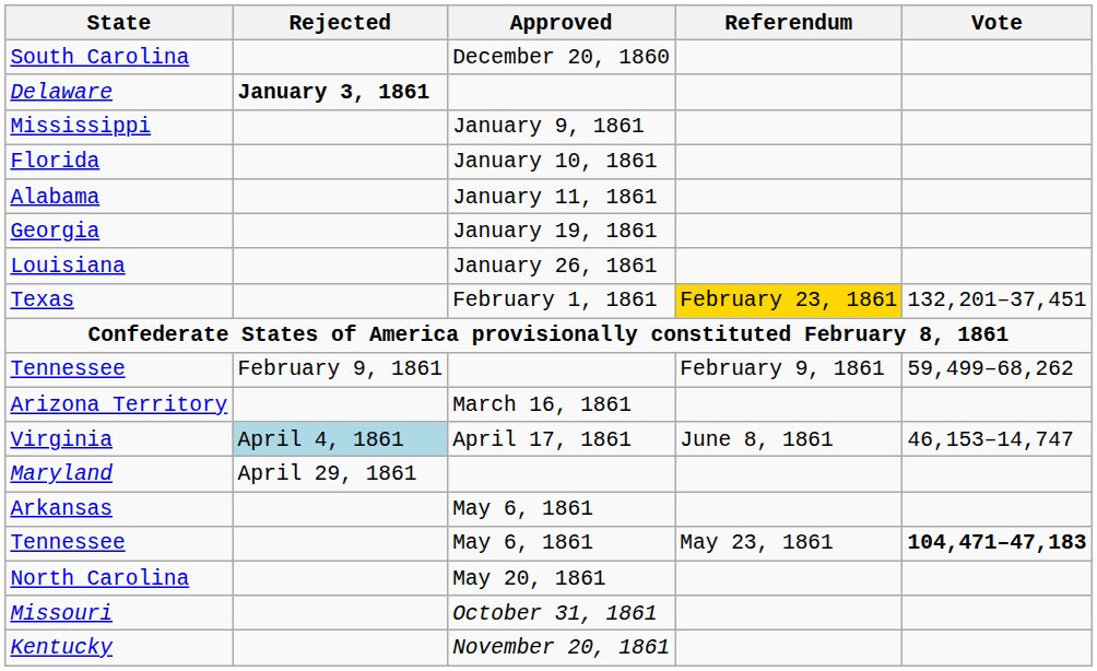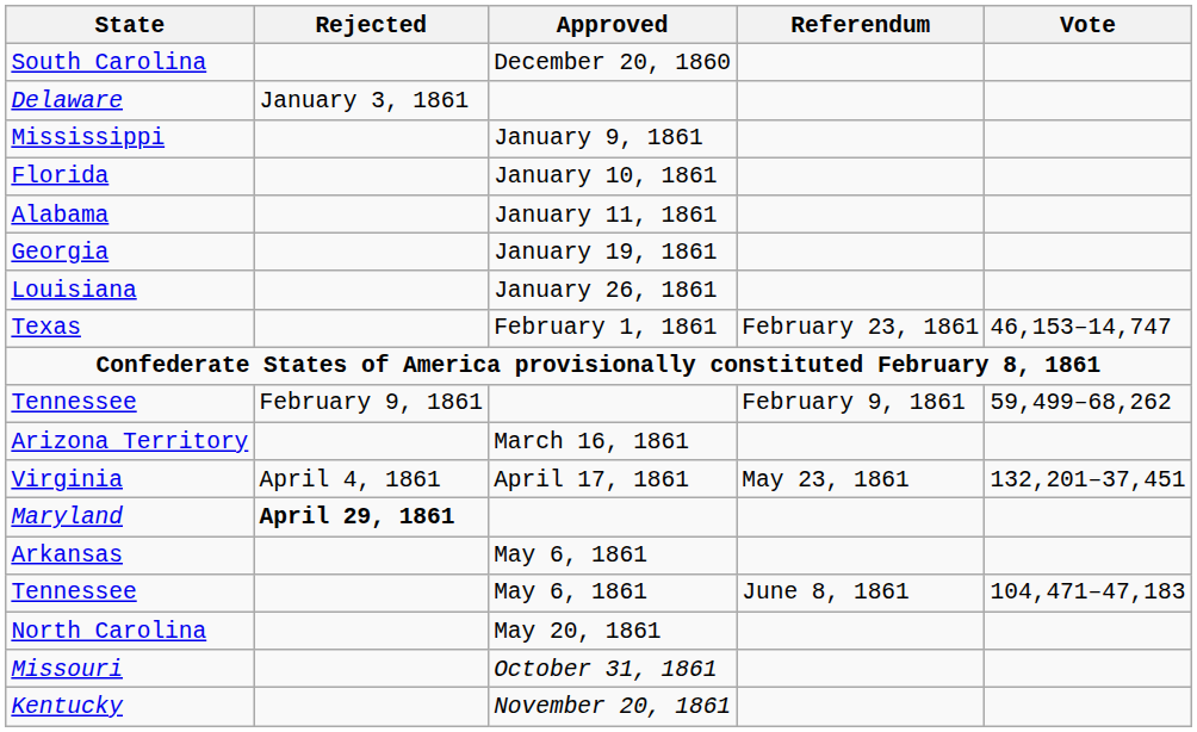Delaware | Rejected: bold -> normal
Texas | Referendum: gold background -> no background
Texas | Vote: 132,201–37,451 -> 46,153–14,747
Virginia | Rejected: lightblue background -> no background
Virginia | Referendum: June 8, 1861 -> May 23, 1861
Virginia | Vote: 46,153–14,747 -> 132,201–37,451
Maryland | Rejected: normal -> bold
Tennessee / May 6, 1861 | Referendum: May 23, 1861 -> June 8, 1861
Tennessee / May 6, 1861 | Vote: bold -> normal
